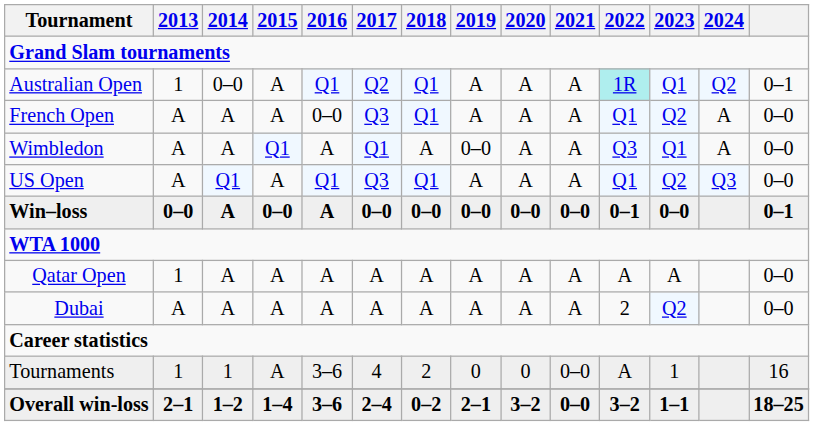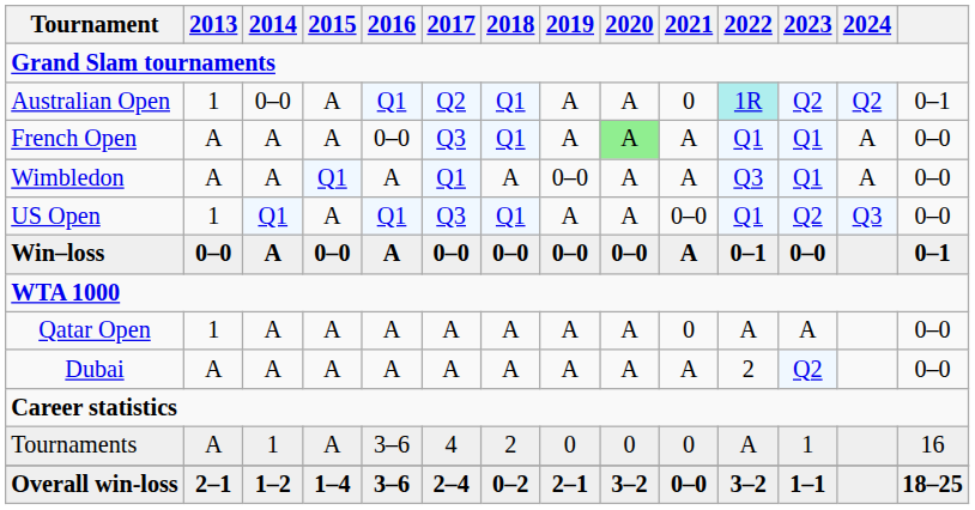Australian Open | 2021: A -> 0
Australian Open | 2023: Q1 -> Q2
French Open | 2020: no background -> lightgreen background
French Open | 2023: Q2 -> Q1
US Open | 2013: A -> 1
US Open | 2021: A -> 0–0
Win–loss | 2021: 0–0 -> A
Qatar Open | 2021: A -> 0
Tournaments | 2013: 1 -> A
Tournaments | 2021: 0–0 -> 0
